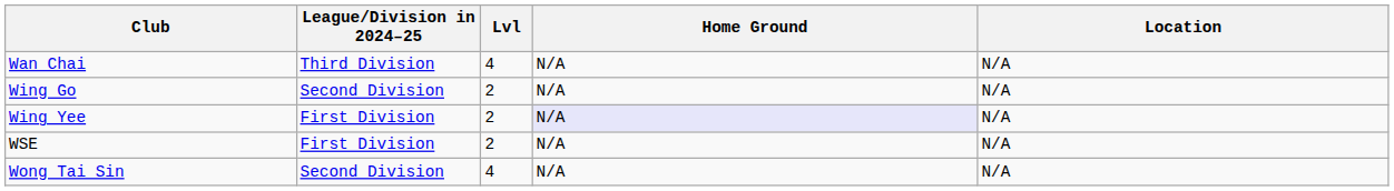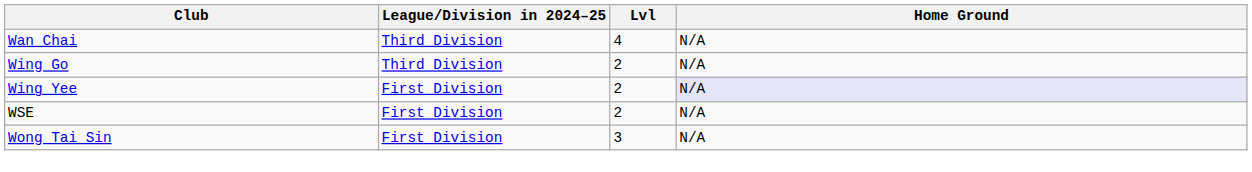- column: Location | N/A | N/A | N/A | N/A | N/A
Wing Go | League/Division in 2024–25: Second Division -> Third Division
Wong Tai Sin | League/Division in 2024–25: Second Division -> First Division
Wong Tai Sin | Lvl: 4 -> 3
